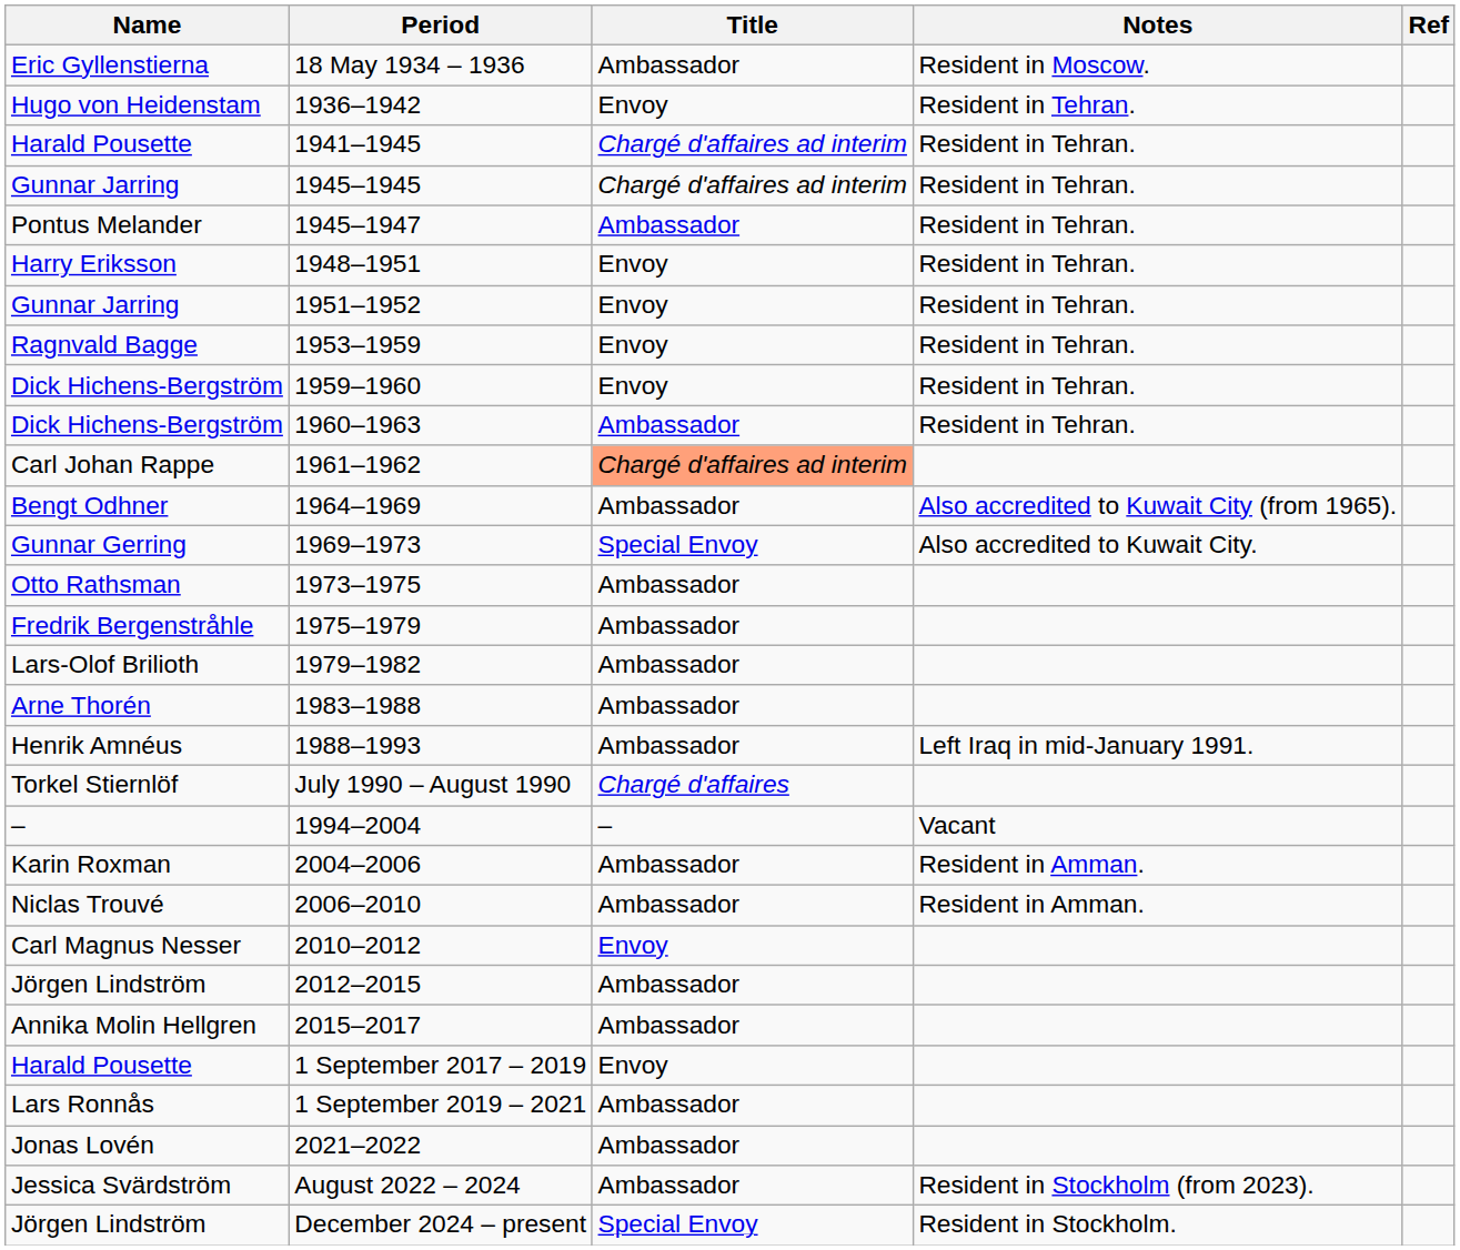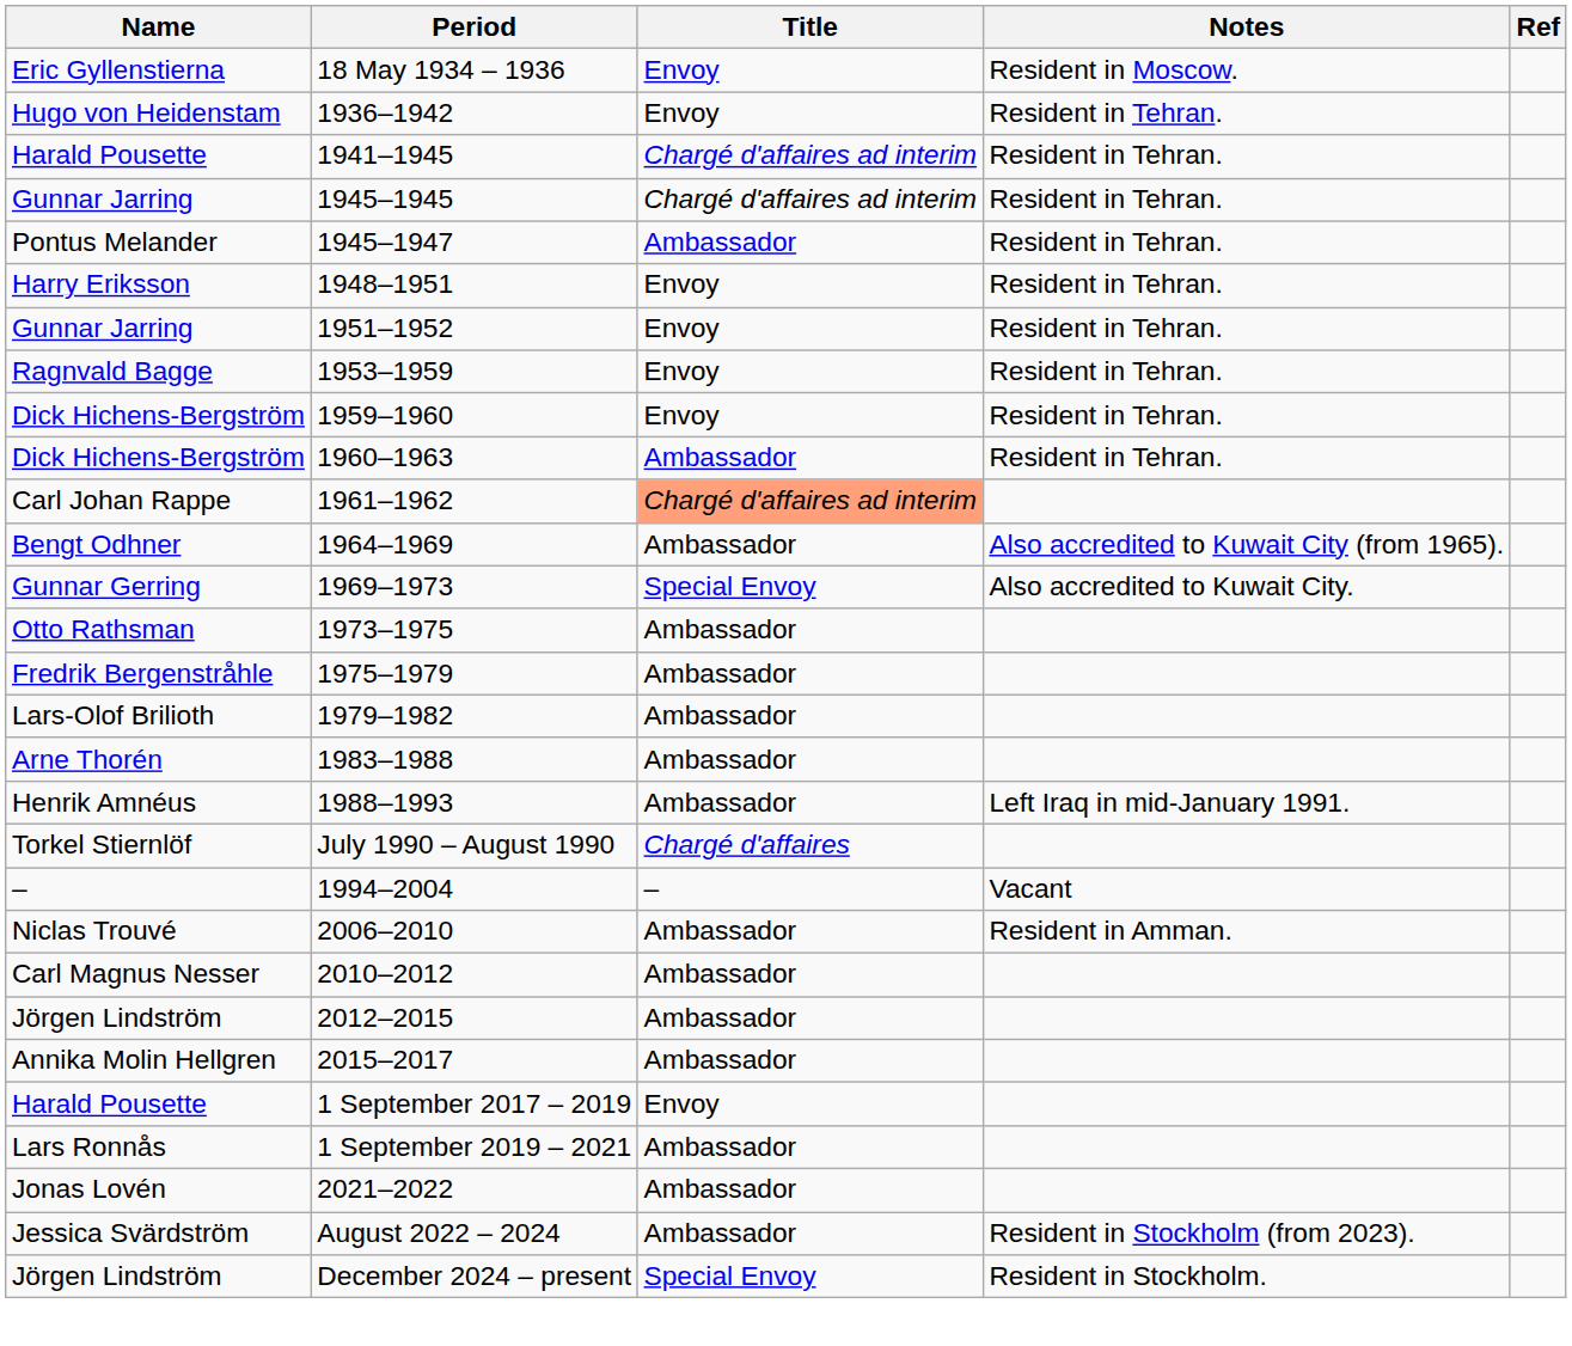18 May 1934 – 1936 | Title: Ambassador -> Envoy
- row: Karin Roxman | 2004–2006 | Ambassador | Resident in Amman.
2010–2012 | Title: Envoy -> Ambassador
